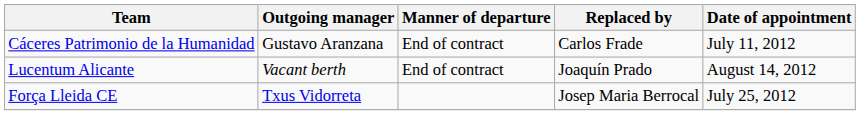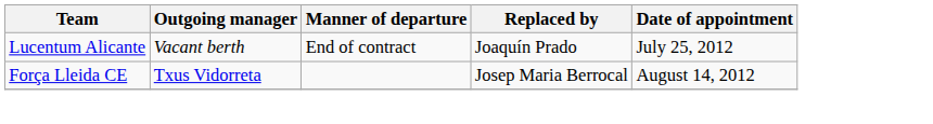- row: Cáceres Patrimonio de la Humanidad | Gustavo Aranzana | End of contract | Carlos Frade | July 11, 2012
Lucentum Alicante | Date of appointment: August 14, 2012 -> July 25, 2012
Força Lleida CE | Date of appointment: July 25, 2012 -> August 14, 2012
